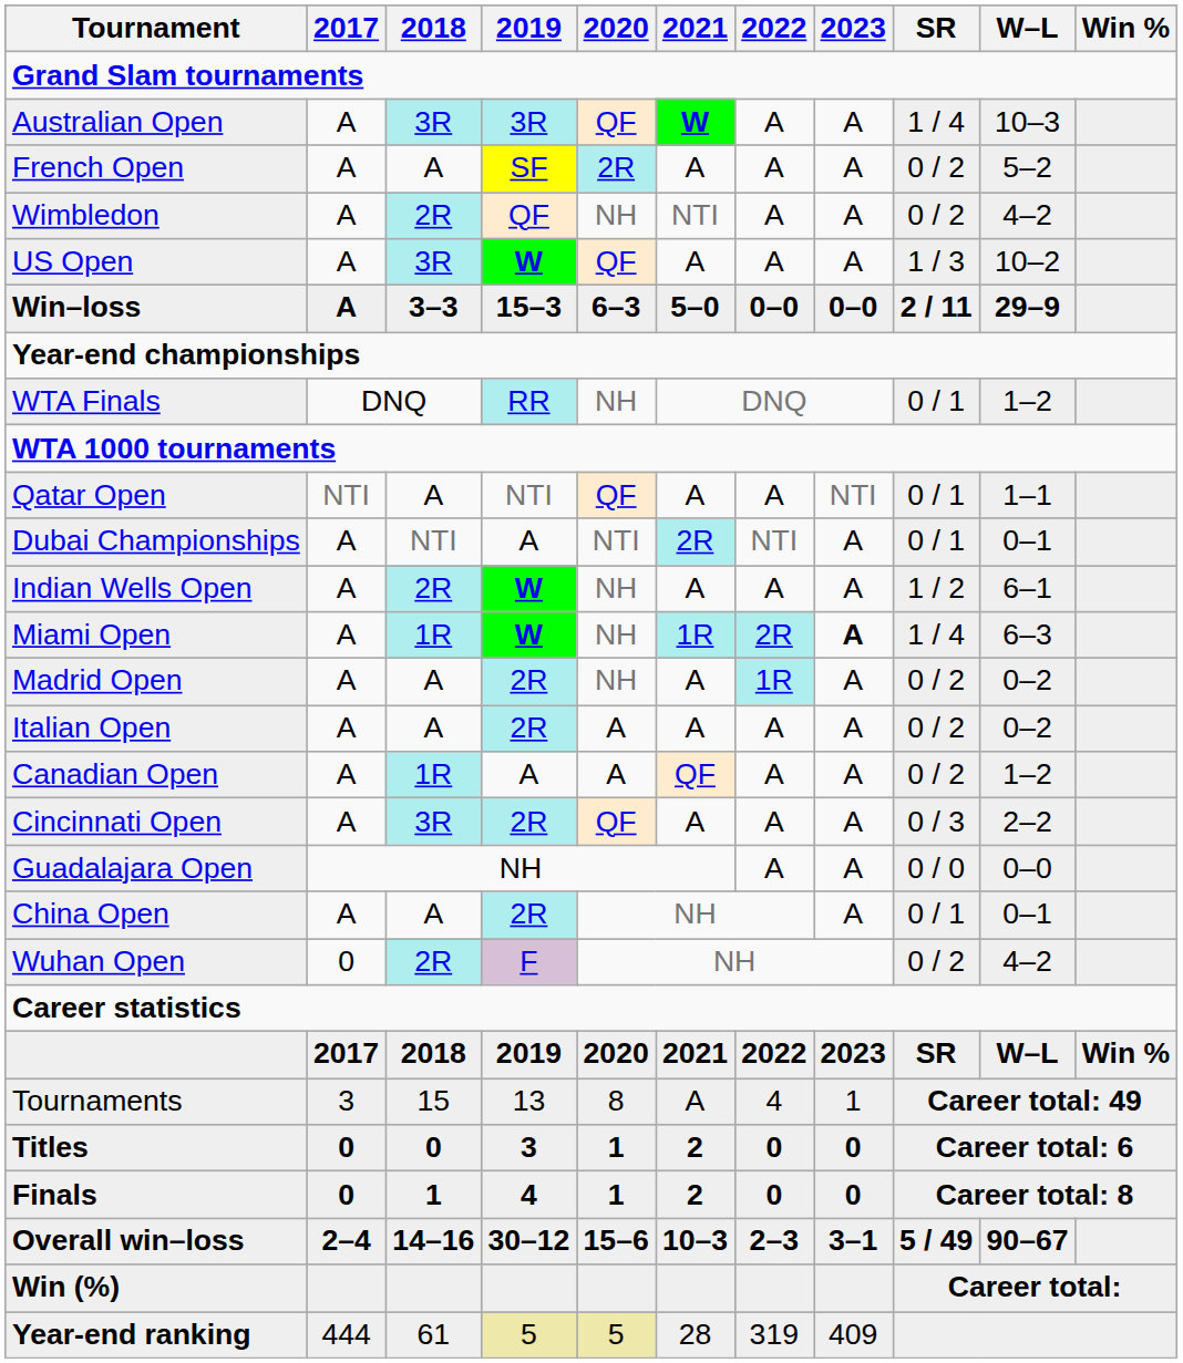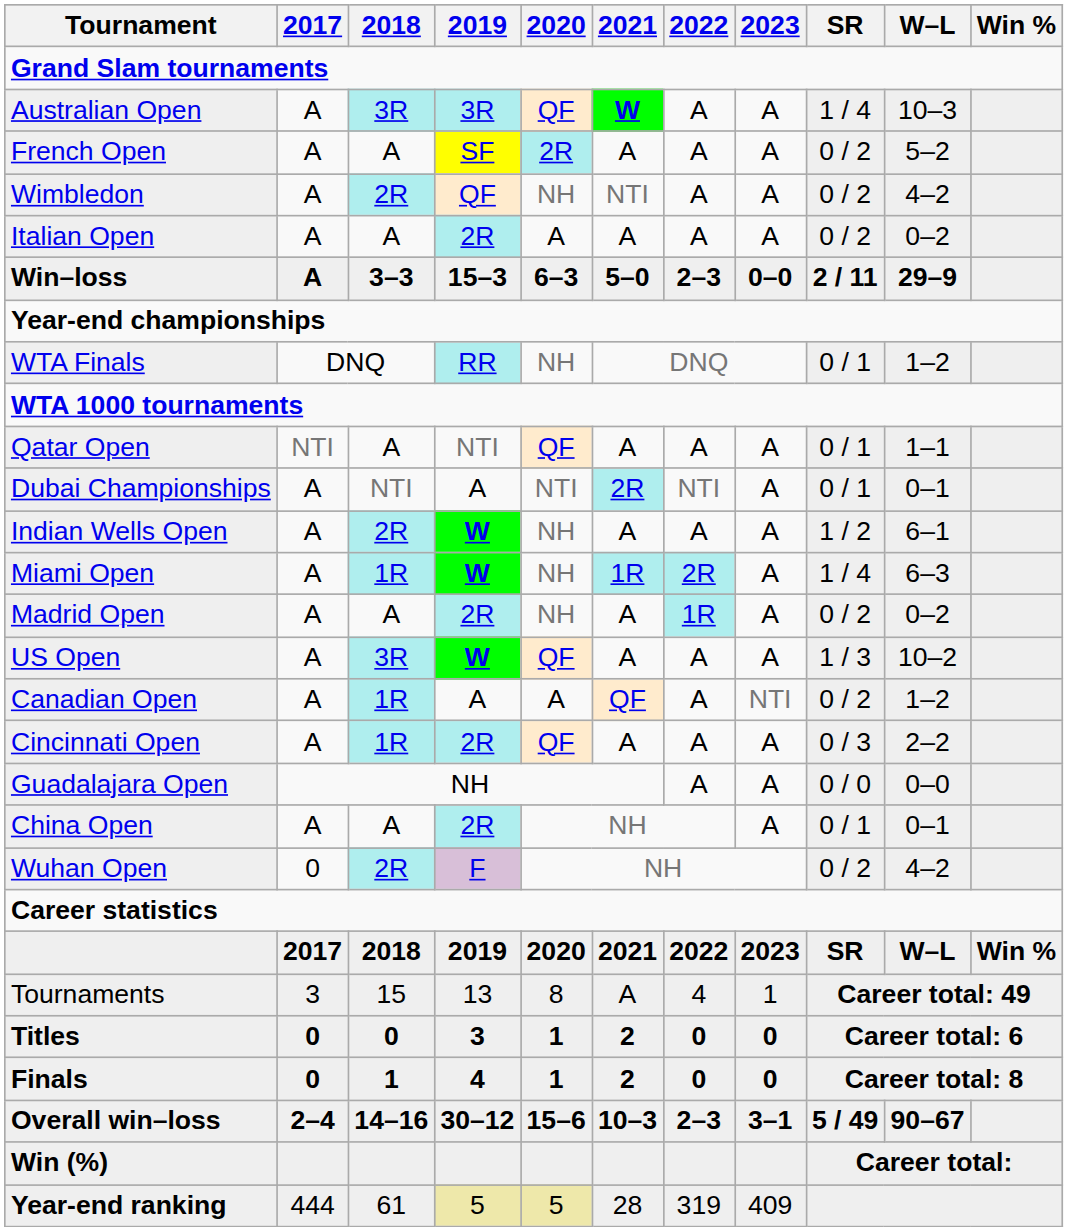rows swapped: US Open <-> Italian Open
Win–loss | 2022: 0–0 -> 2–3
Qatar Open | 2023: NTI -> A
Miami Open | 2023: bold -> normal
Canadian Open | 2023: A -> NTI
Cincinnati Open | 2018: 3R -> 1R
